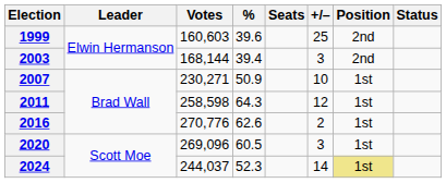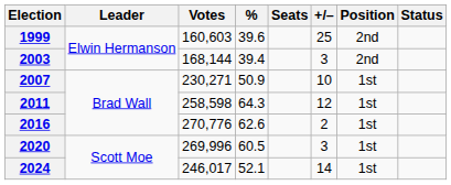2020 | Votes: 269,096 -> 269,996
2024 | Votes: 244,037 -> 246,017
2024 | %: 52.3 -> 52.1
2024 | Position: khaki background -> no background
